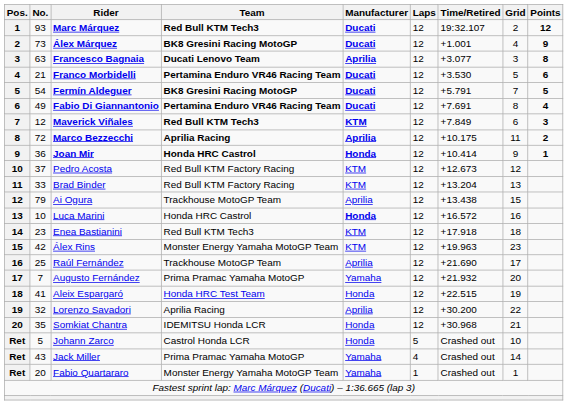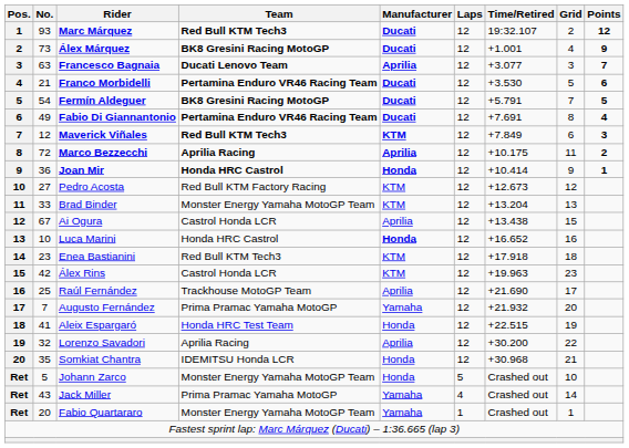Francesco Bagnaia | Points: 8 -> 7
Pedro Acosta | No.: 37 -> 27
Brad Binder | Team: Red Bull KTM Factory Racing -> Monster Energy Yamaha MotoGP Team
Ai Ogura | No.: 79 -> 67
Ai Ogura | Team: Trackhouse MotoGP Team -> Castrol Honda LCR
Luca Marini | Time/Retired: +16.572 -> +16.652
Álex Rins | Team: Monster Energy Yamaha MotoGP Team -> Castrol Honda LCR
Johann Zarco | Team: Castrol Honda LCR -> Monster Energy Yamaha MotoGP Team
